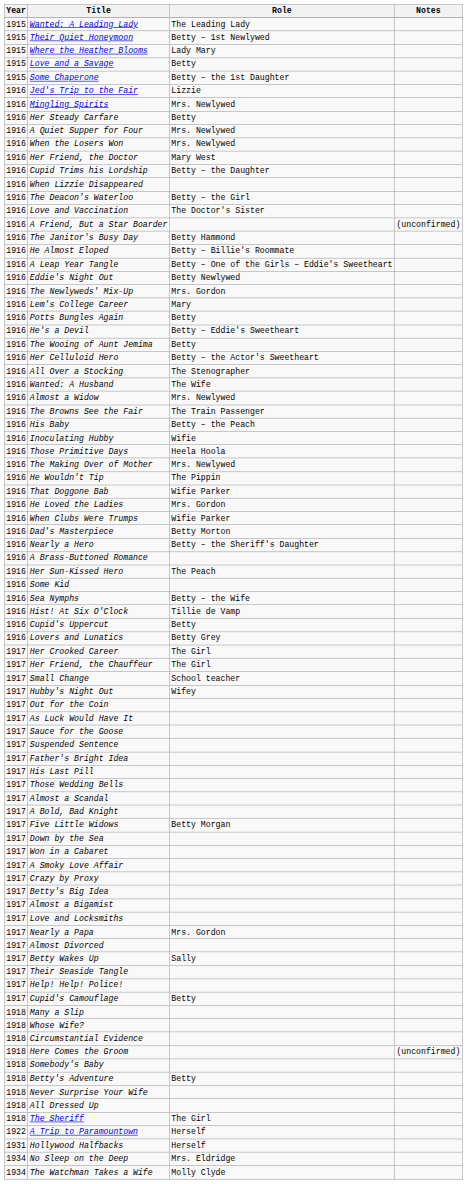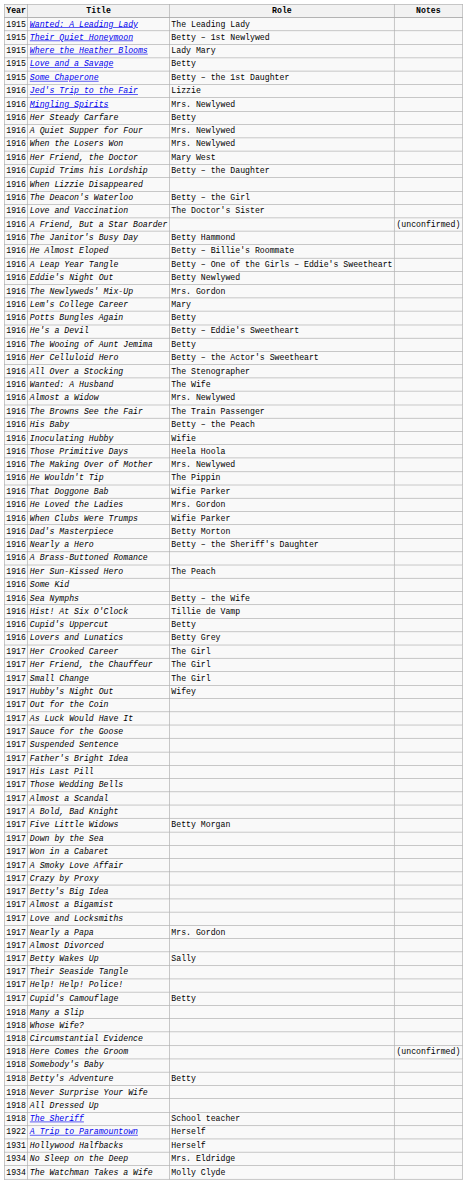Small Change | Role: School teacher -> The Girl
The Sheriff | Role: The Girl -> School teacher
